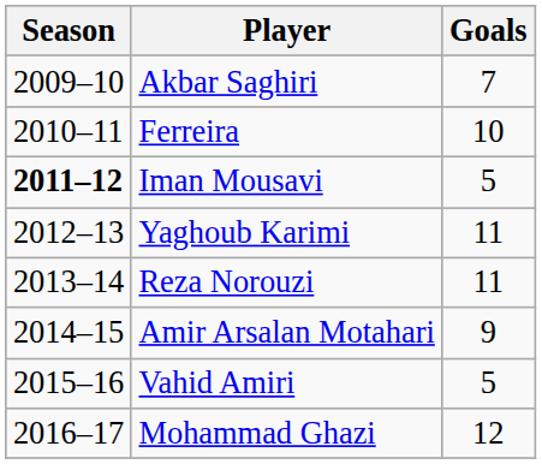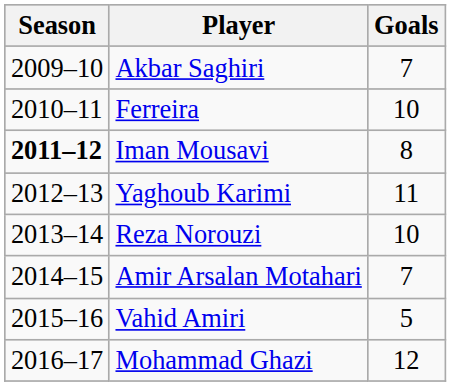Iman Mousavi | Goals: 5 -> 8
Reza Norouzi | Goals: 11 -> 10
Amir Arsalan Motahari | Goals: 9 -> 7
